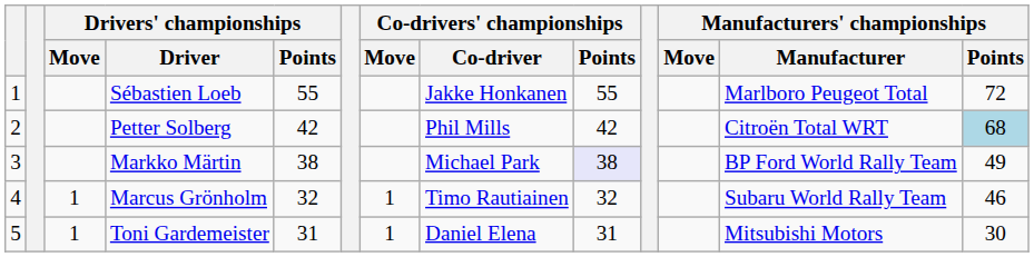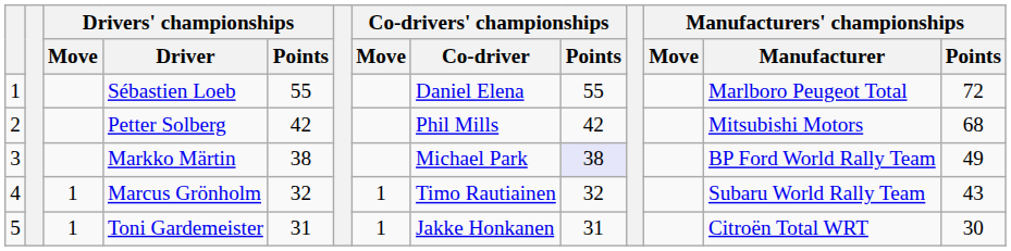Sébastien Loeb | Co-drivers' championships / Co-driver: Jakke Honkanen -> Daniel Elena
Petter Solberg | Manufacturers' championships / Manufacturer: Citroën Total WRT -> Mitsubishi Motors
Petter Solberg | Manufacturers' championships / Points: lightblue background -> no background
Marcus Grönholm | Manufacturers' championships / Points: 46 -> 43
Toni Gardemeister | Co-drivers' championships / Co-driver: Daniel Elena -> Jakke Honkanen
Toni Gardemeister | Manufacturers' championships / Manufacturer: Mitsubishi Motors -> Citroën Total WRT
